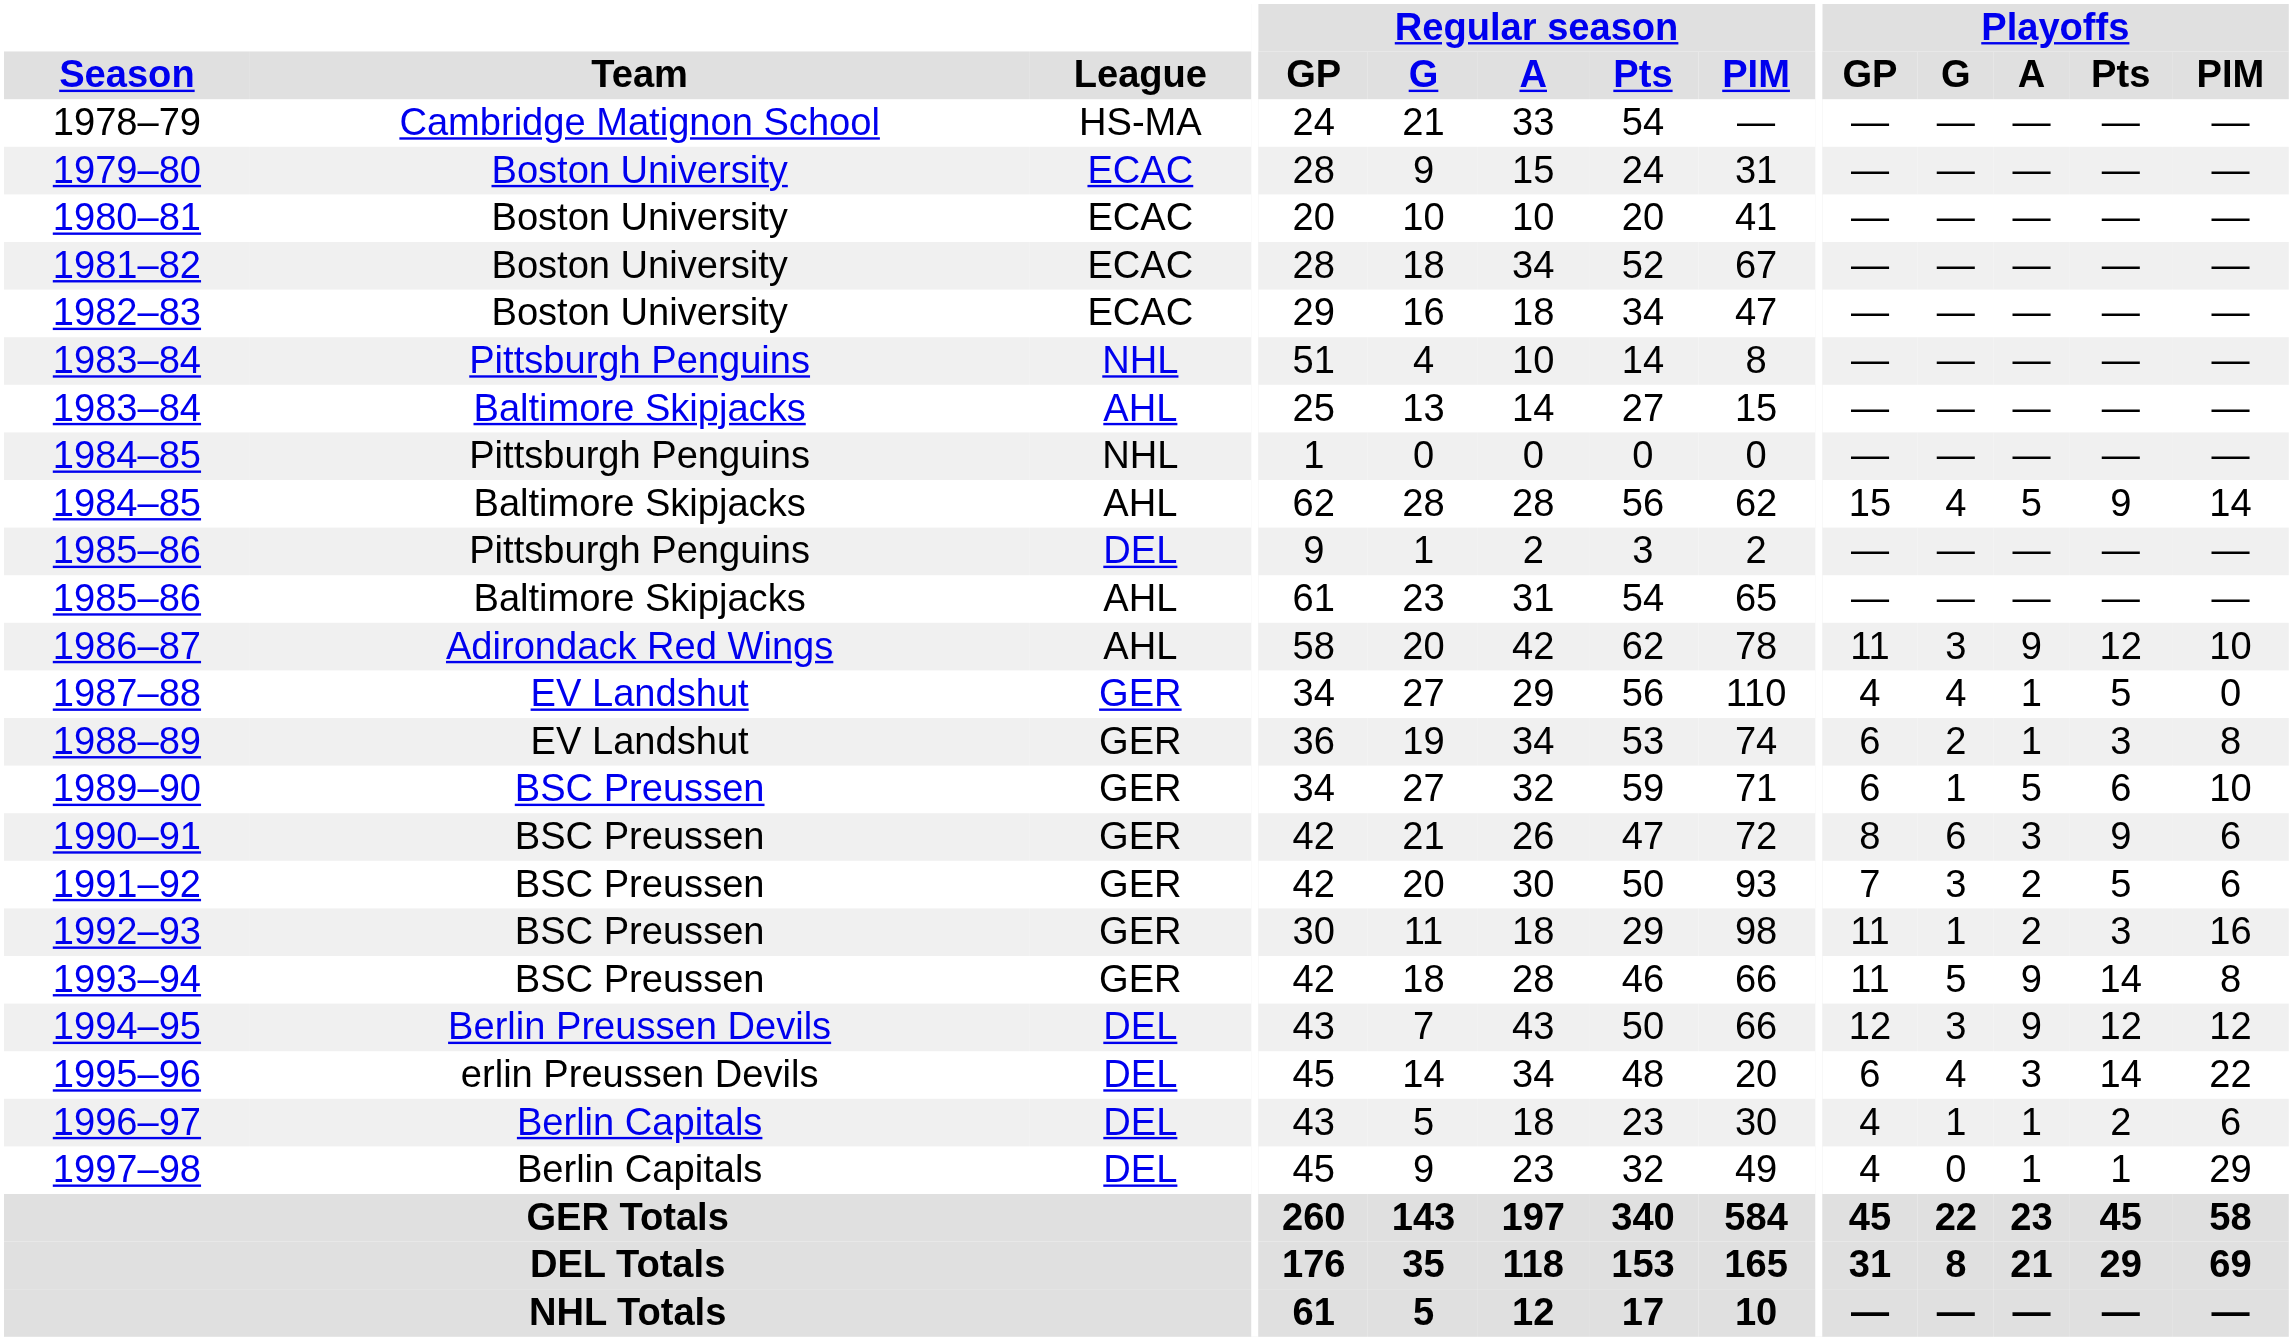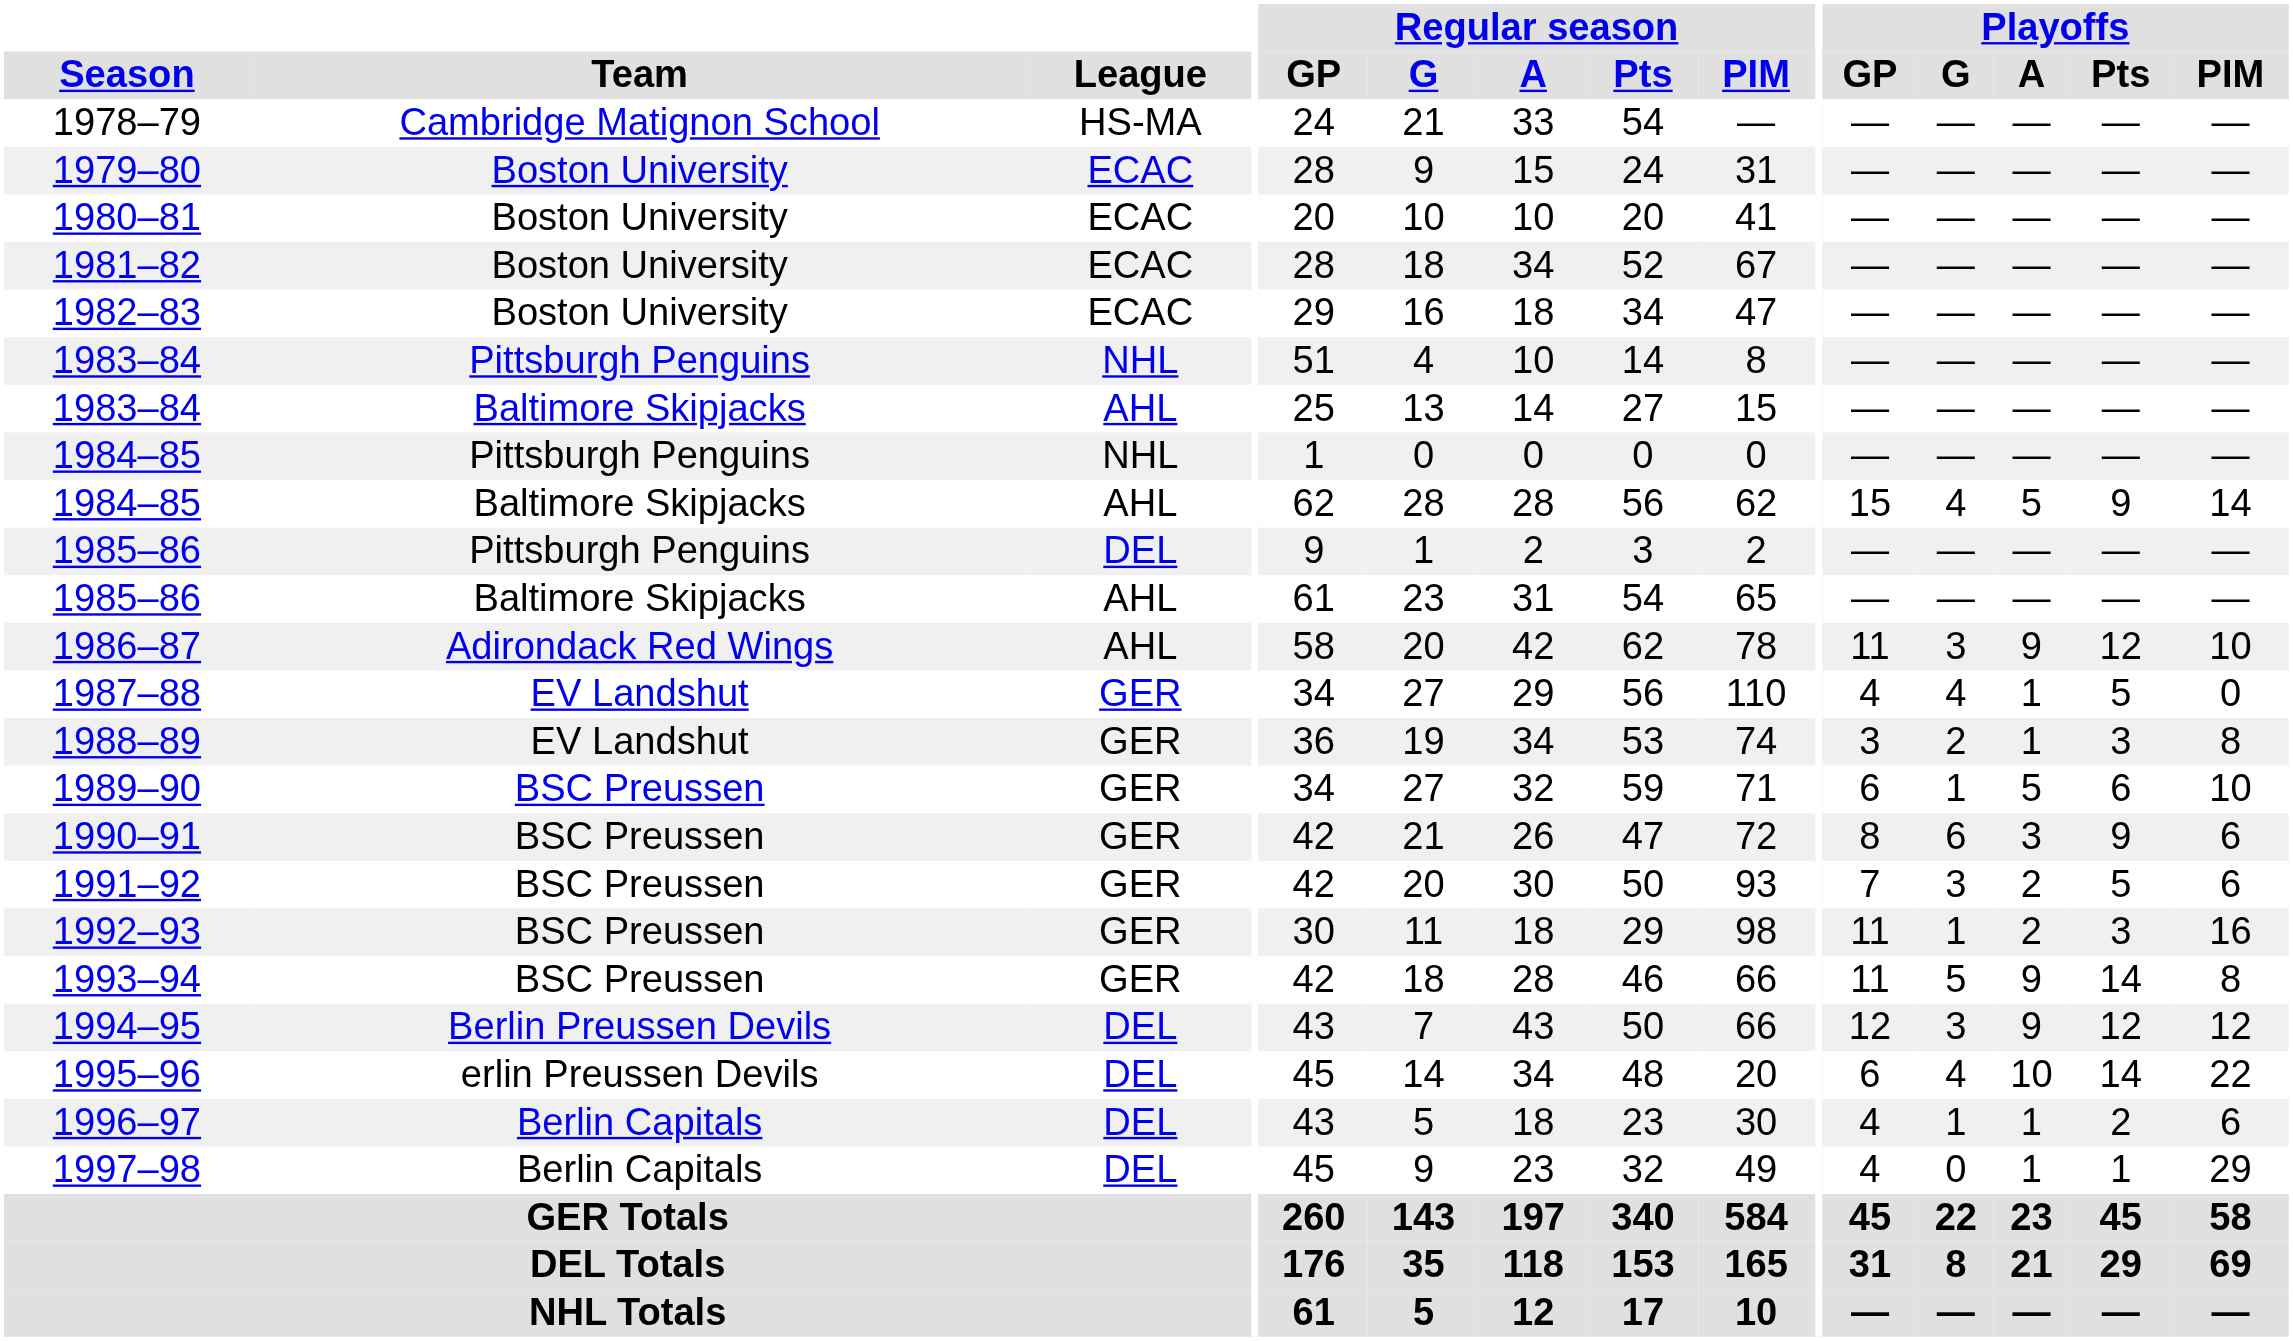1988–89 | Playoffs / GP: 6 -> 3
1995–96 | Playoffs / A: 3 -> 10
